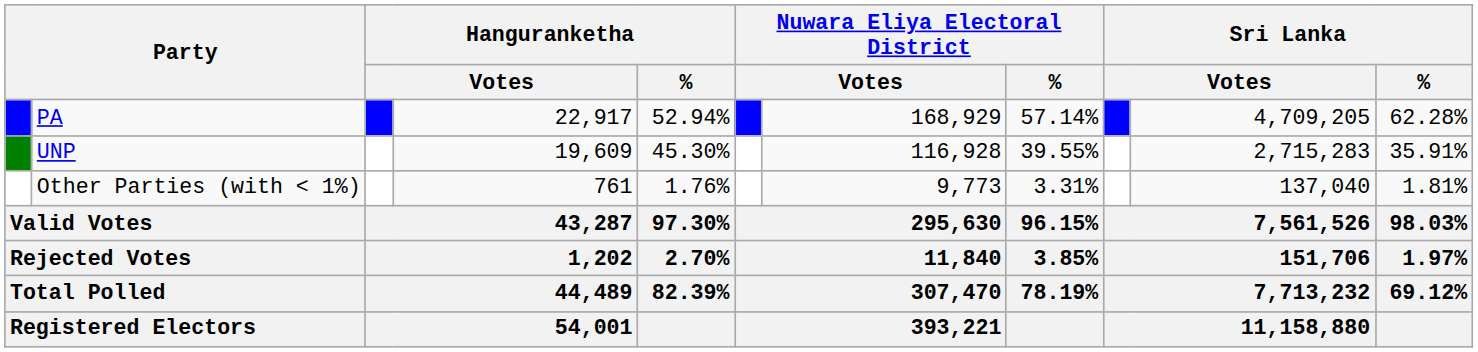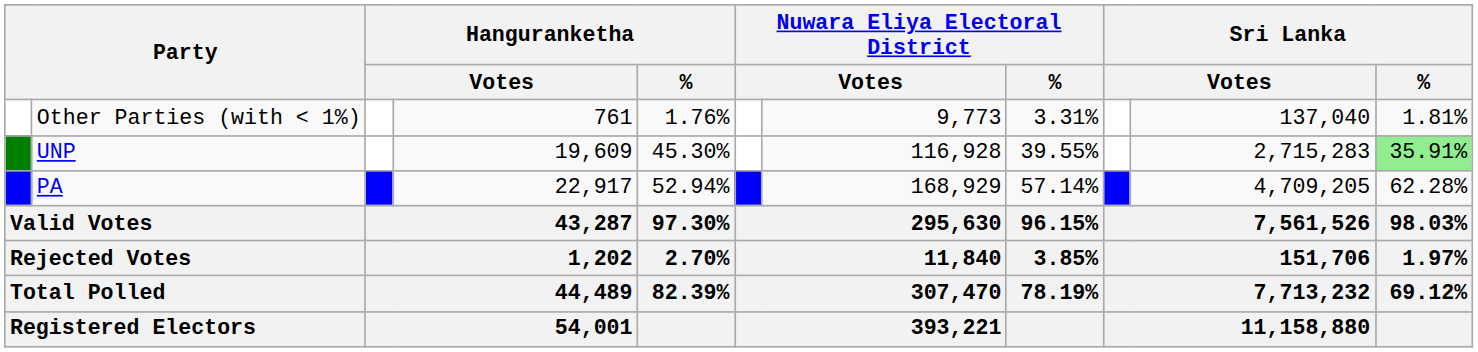rows swapped: PA <-> Other Parties (with < 1%)
UNP | Sri Lanka / %: no background -> lightgreen background
